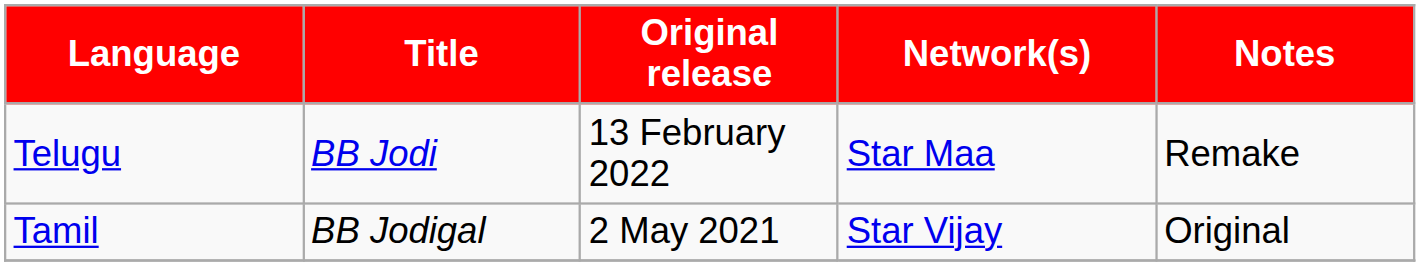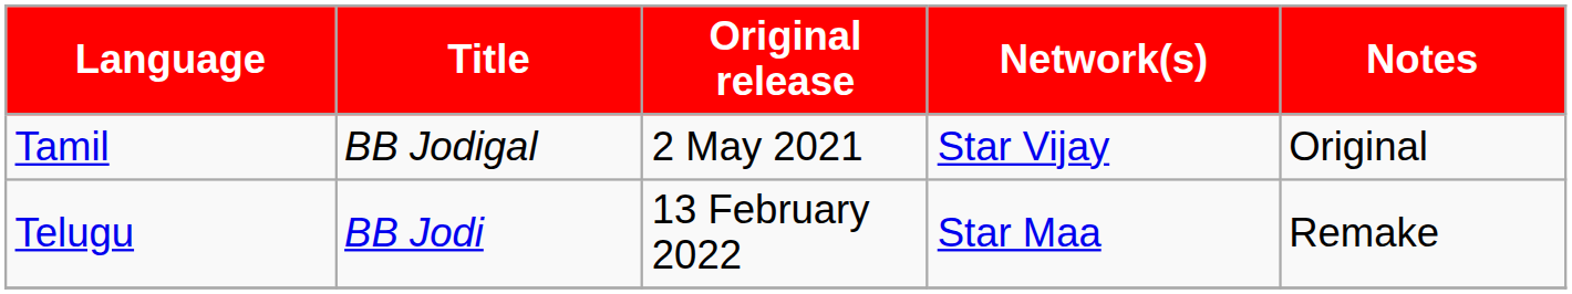rows swapped: Tamil <-> Telugu
